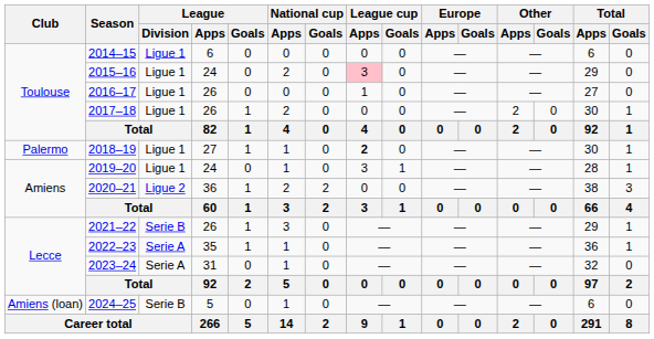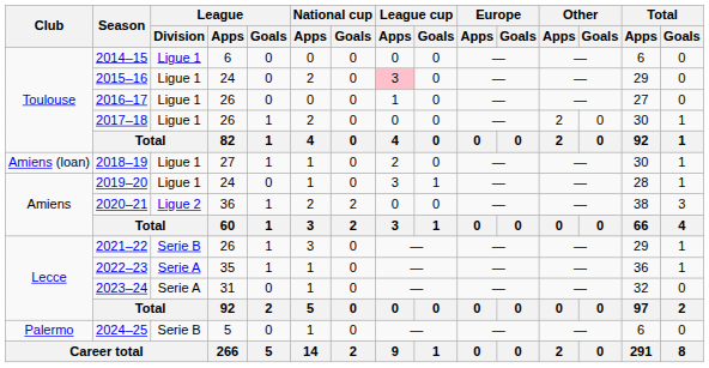2018–19 | Club: Palermo -> Amiens (loan)
2018–19 | League cup / Apps: bold -> normal
2024–25 | Club: Amiens (loan) -> Palermo
